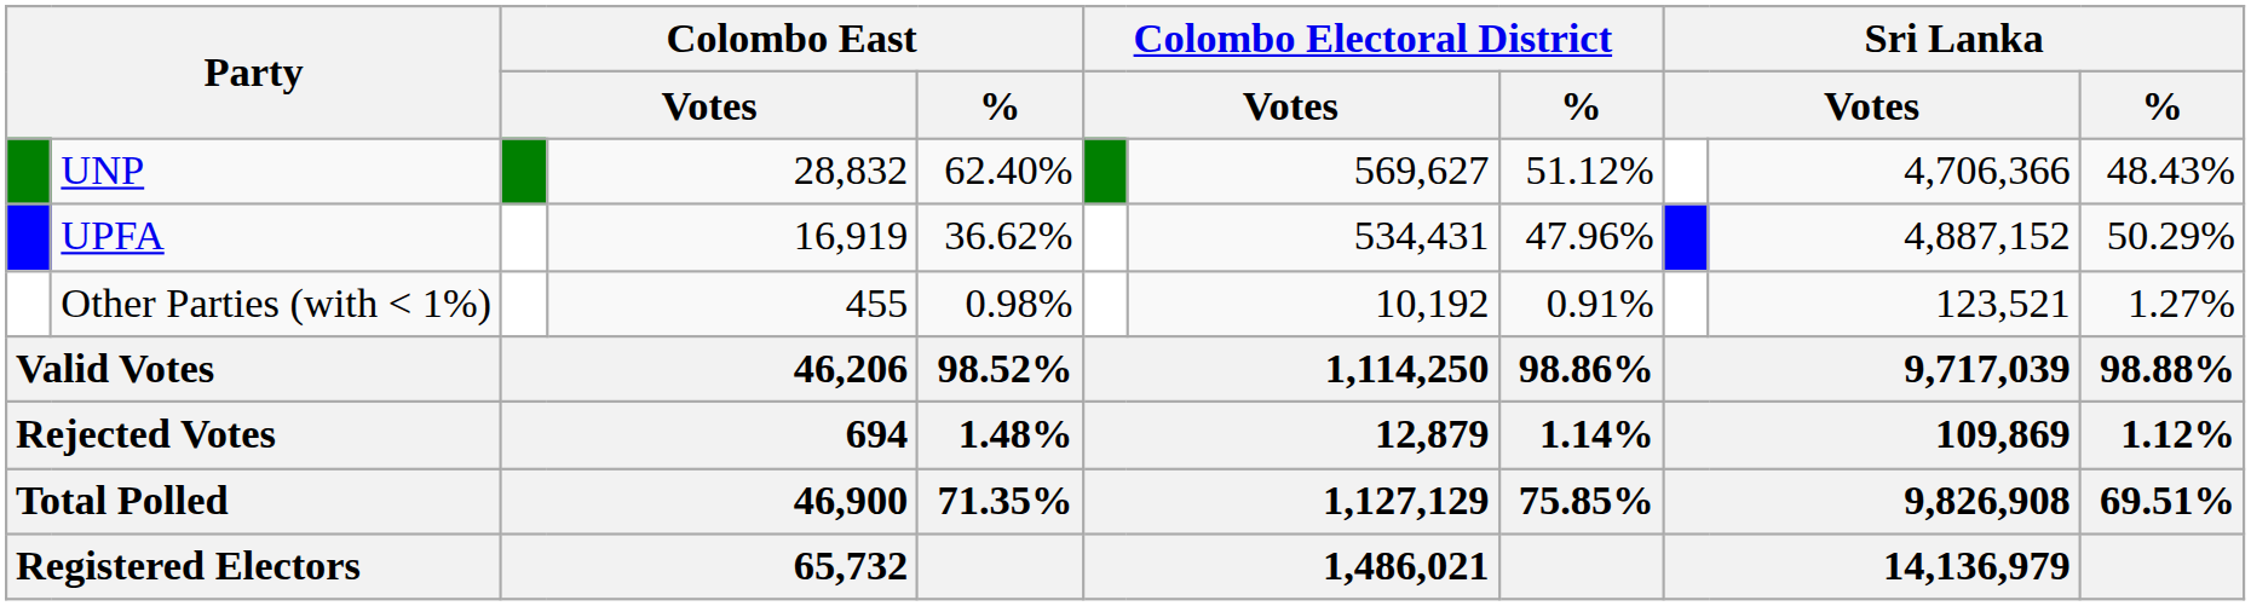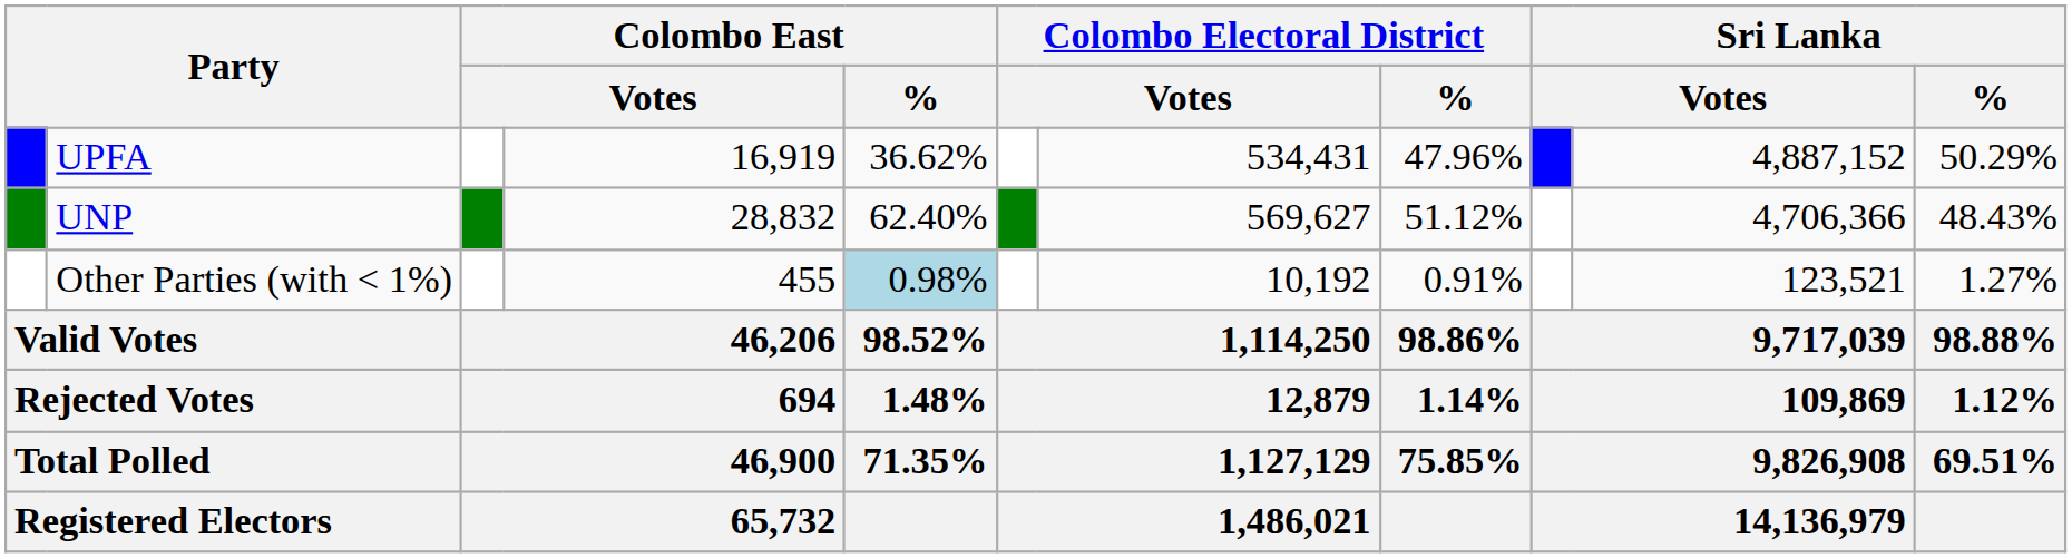rows swapped: UNP <-> UPFA
Other Parties (with < 1%) | Colombo East / %: no background -> lightblue background
